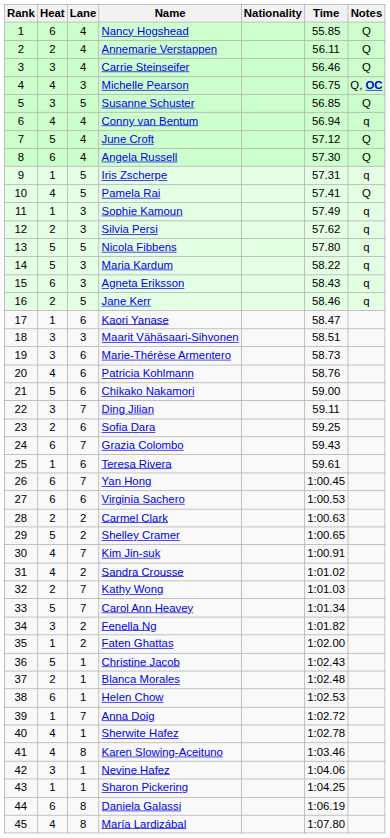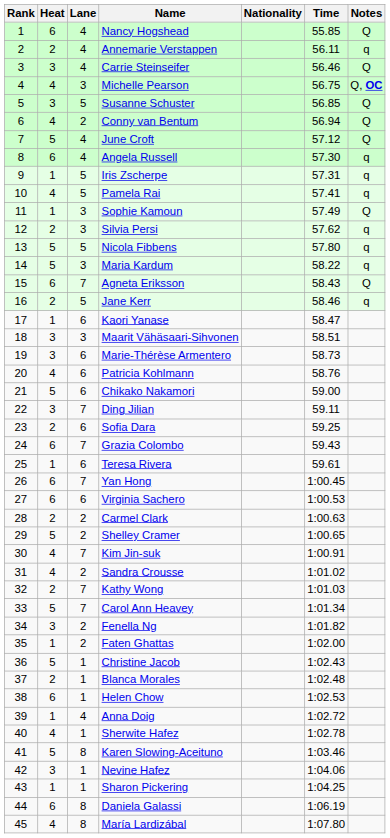Annemarie Verstappen | Notes: Q -> q
Conny van Bentum | Lane: 4 -> 2
Conny van Bentum | Notes: q -> Q
Angela Russell | Notes: Q -> q
Pamela Rai | Notes: Q -> q
Sophie Kamoun | Notes: q -> Q
Agneta Eriksson | Lane: 3 -> 7
Agneta Eriksson | Notes: q -> Q
Anna Doig | Lane: 7 -> 4
Karen Slowing-Aceituno | Heat: 4 -> 5
